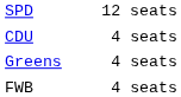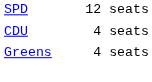- row: FWB | 4 seats
